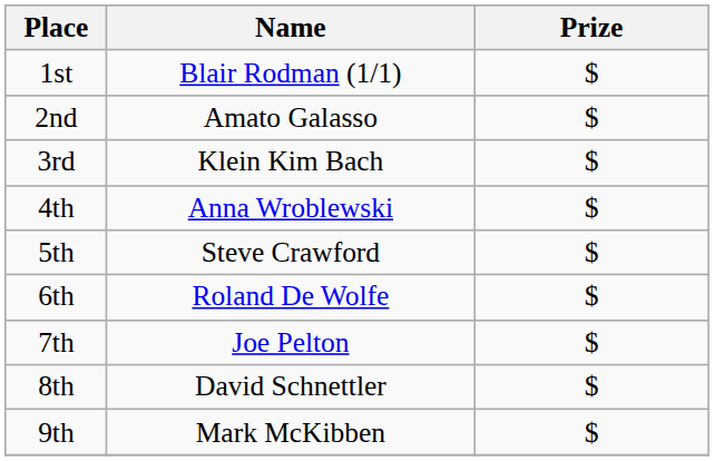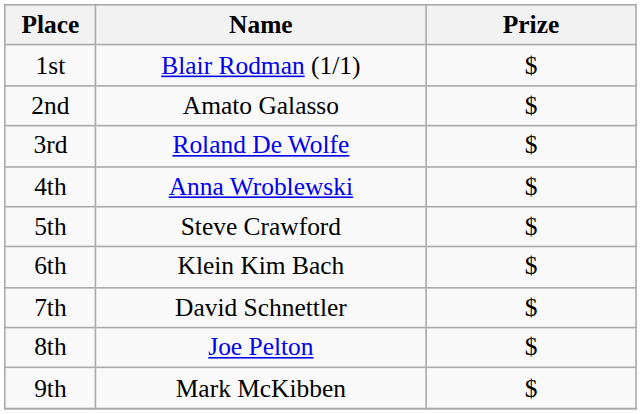3rd | Name: Klein Kim Bach -> Roland De Wolfe
6th | Name: Roland De Wolfe -> Klein Kim Bach
7th | Name: Joe Pelton -> David Schnettler
8th | Name: David Schnettler -> Joe Pelton
